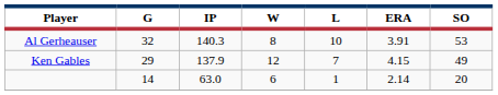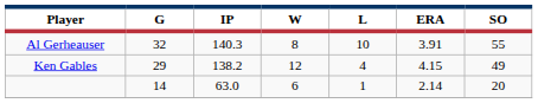Al Gerheauser | SO: 53 -> 55
Ken Gables | IP: 137.9 -> 138.2
Ken Gables | L: 7 -> 4
